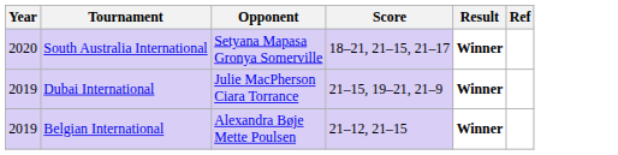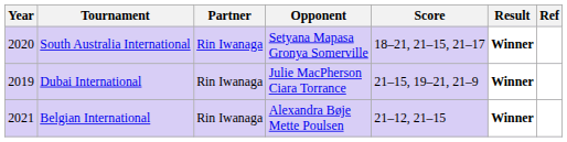+ column: Partner | Rin Iwanaga | Rin Iwanaga | Rin Iwanaga
Belgian International | Year: 2019 -> 2021
